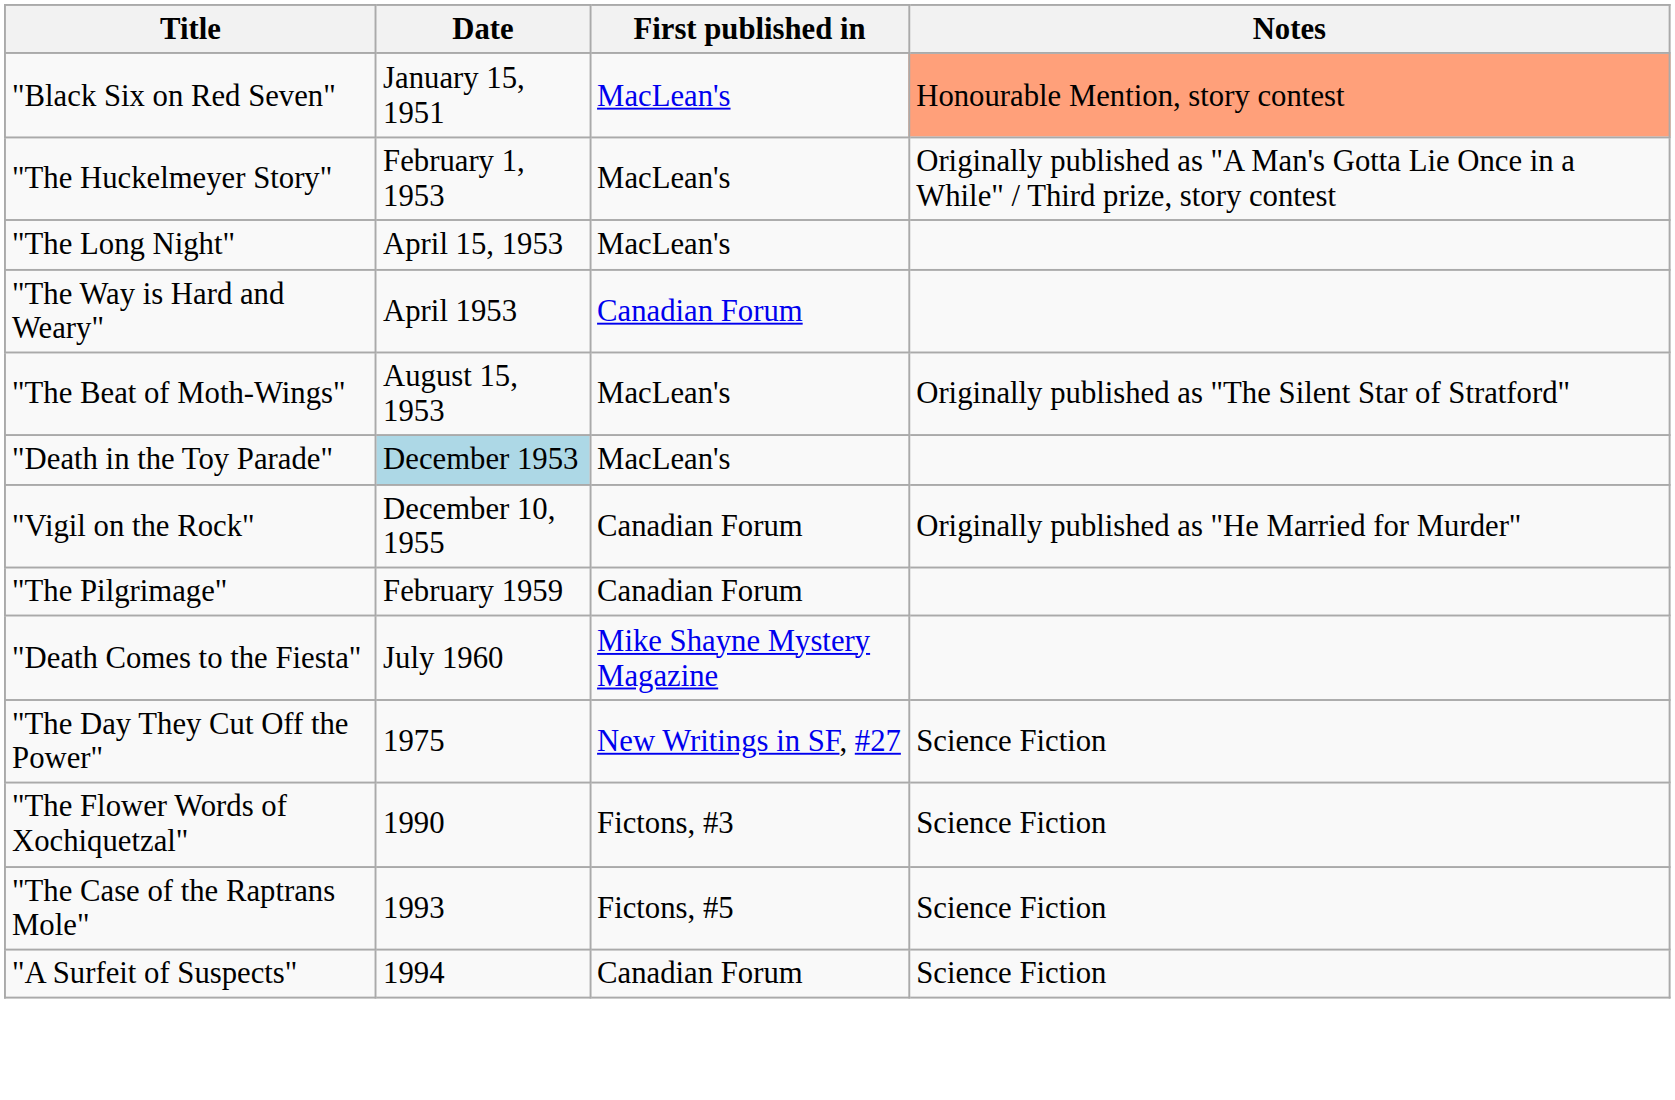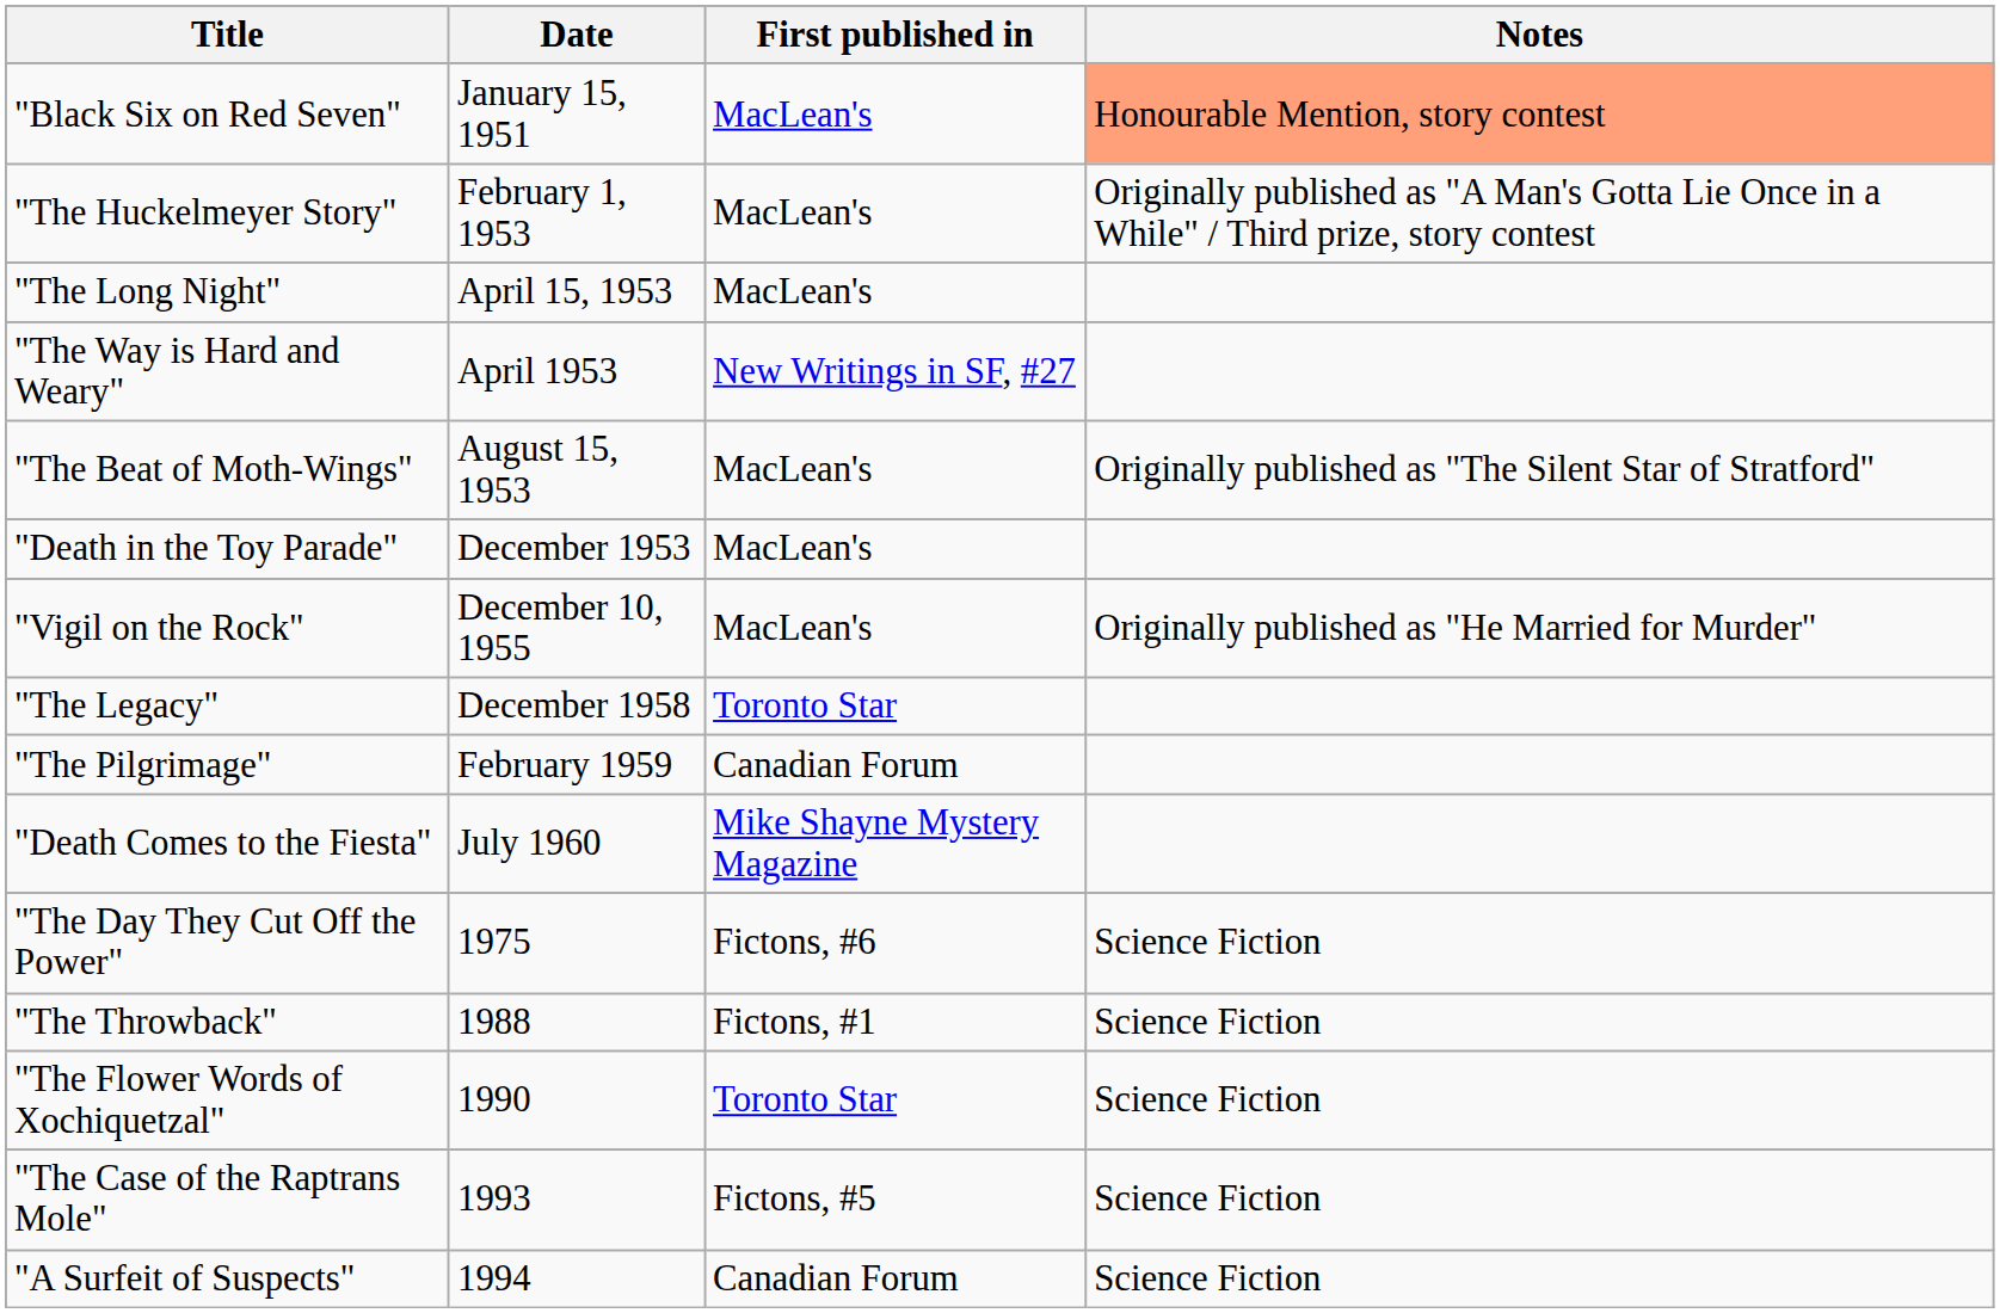"The Way is Hard and Weary" | First published in: Canadian Forum -> New Writings in SF, #27
"Death in the Toy Parade" | Date: lightblue background -> no background
"Vigil on the Rock" | First published in: Canadian Forum -> MacLean's
+ row: "The Legacy" | December 1958 | Toronto Star
"The Day They Cut Off the Power" | First published in: New Writings in SF, #27 -> Fictons, #6
+ row: "The Throwback" | 1988 | Fictons, #1 | Science Fiction
"The Flower Words of Xochiquetzal" | First published in: Fictons, #3 -> Toronto Star
